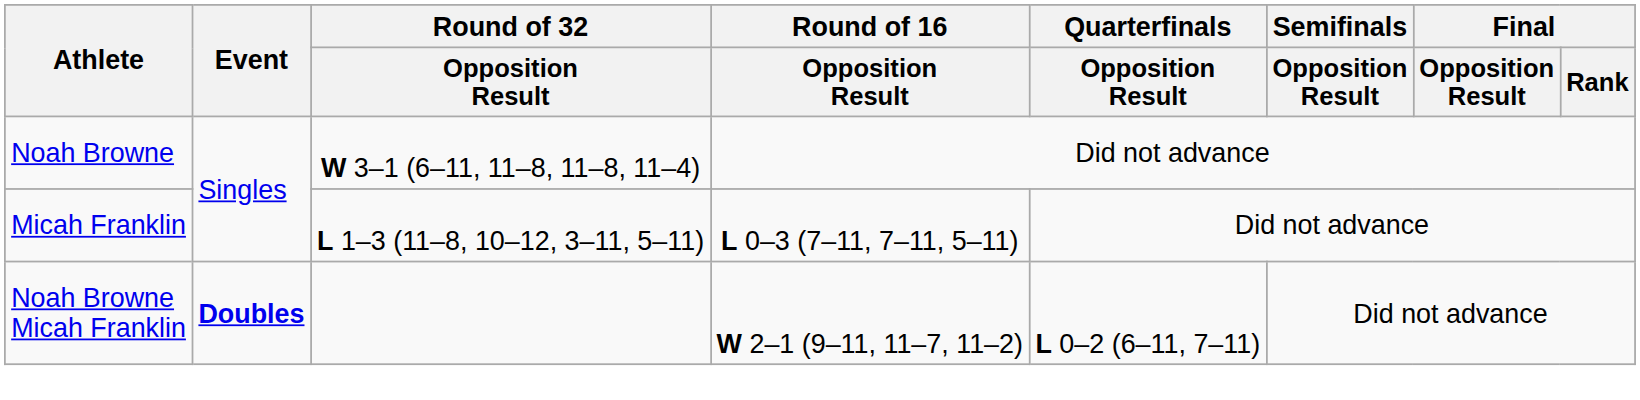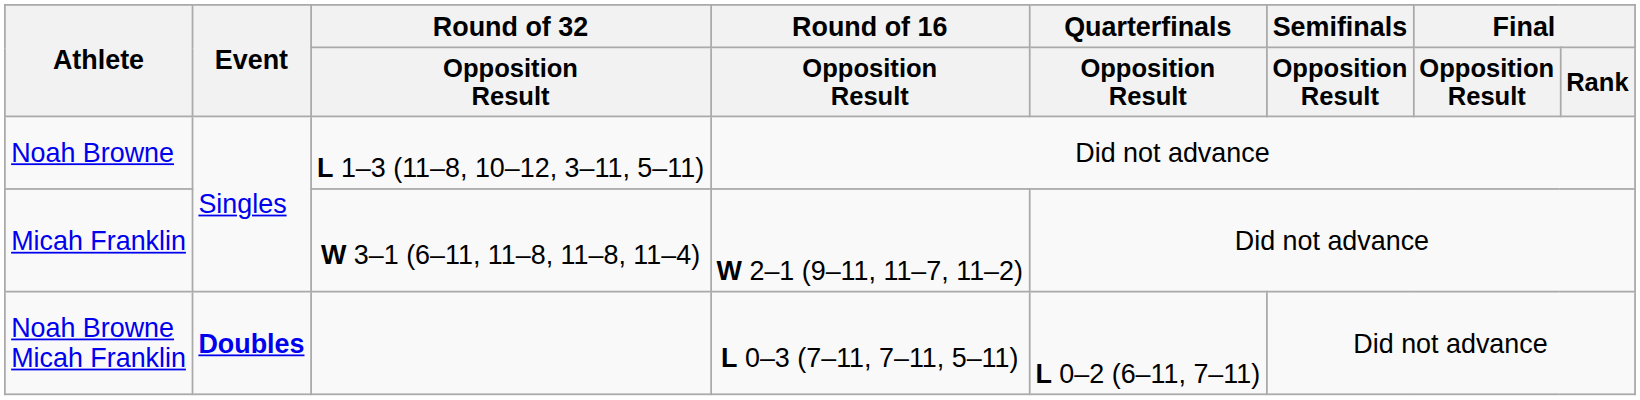Noah Browne | Round of 32 / Opposition Result: W 3–1 (6–11, 11–8, 11–8, 11–4) -> L 1–3 (11–8, 10–12, 3–11, 5–11)
Micah Franklin | Round of 32 / Opposition Result: L 1–3 (11–8, 10–12, 3–11, 5–11) -> W 3–1 (6–11, 11–8, 11–8, 11–4)
Micah Franklin | Round of 16 / Opposition Result: L 0–3 (7–11, 7–11, 5–11) -> W 2–1 (9–11, 11–7, 11–2)
Noah Browne Micah Franklin | Round of 16 / Opposition Result: W 2–1 (9–11, 11–7, 11–2) -> L 0–3 (7–11, 7–11, 5–11)
